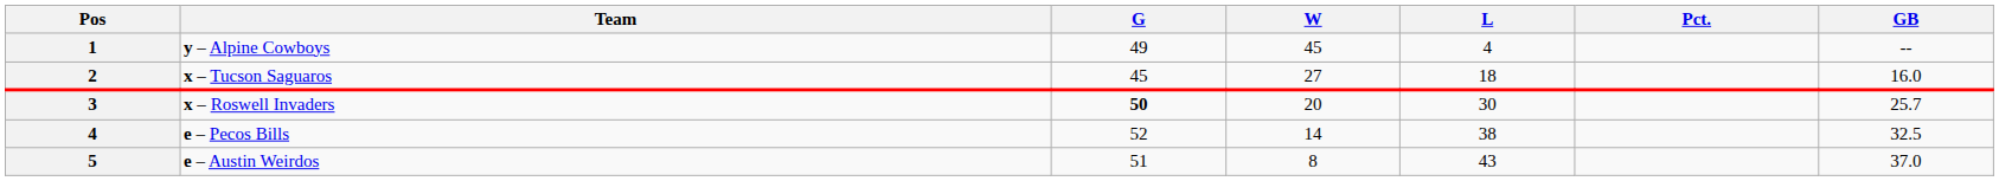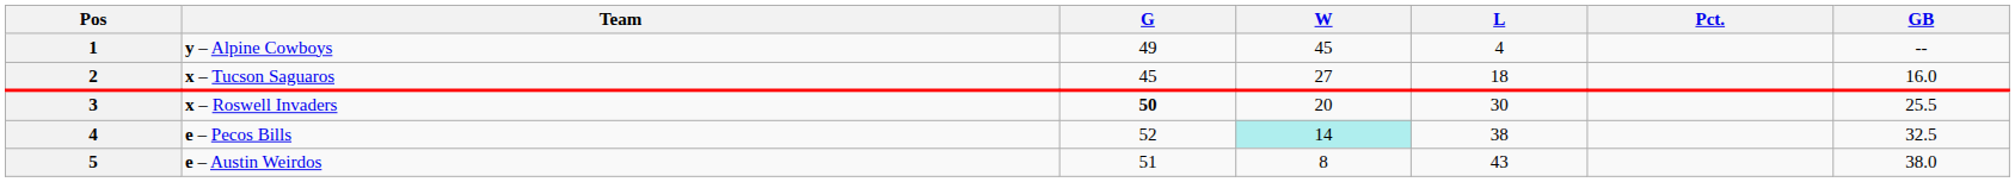x – Roswell Invaders | GB: 25.7 -> 25.5
e – Pecos Bills | W: no background -> paleturquoise background
e – Austin Weirdos | GB: 37.0 -> 38.0
